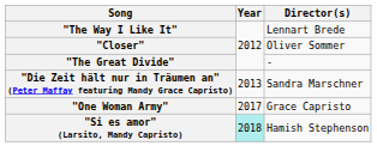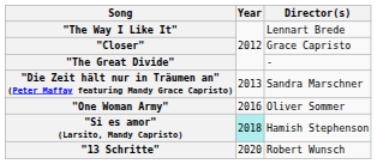"Closer" | Director(s): Oliver Sommer -> Grace Capristo
"One Woman Army" | Year: 2017 -> 2016
"One Woman Army" | Director(s): Grace Capristo -> Oliver Sommer
+ row: "13 Schritte" | 2020 | Robert Wunsch
